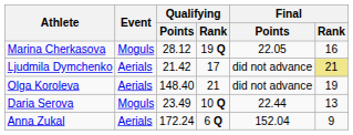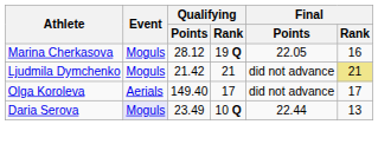Ljudmila Dymchenko | Event: Aerials -> Moguls
Ljudmila Dymchenko | Qualifying / Rank: 17 -> 21
Olga Koroleva | Qualifying / Points: 148.40 -> 149.40
Olga Koroleva | Qualifying / Rank: 21 -> 17
Olga Koroleva | Final / Rank: 19 -> 17
Daria Serova | Event: no background -> lavender background
- row: Anna Zukal | Aerials | 172.24 | 6 Q | 152.04 | 9
